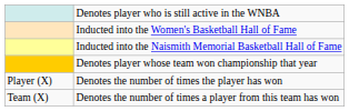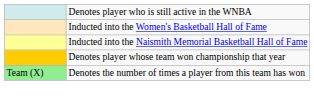- row: Player (X) | Denotes the number of times the player has won
Denotes the number of times a player from this team has won | column 1: no background -> lightgreen background
